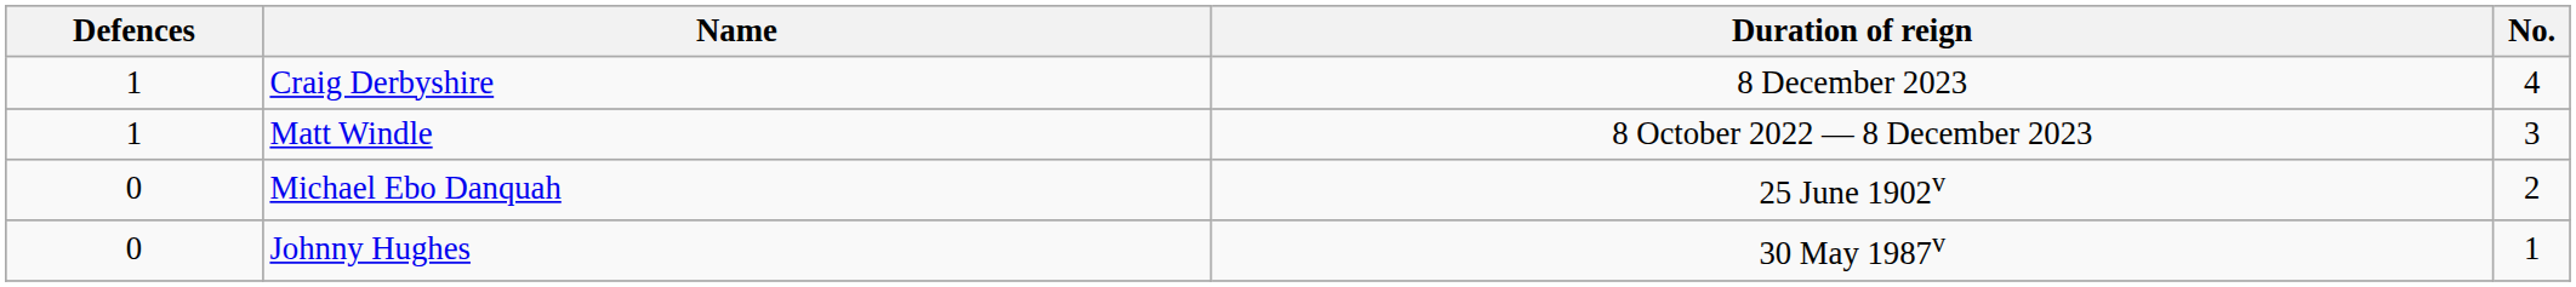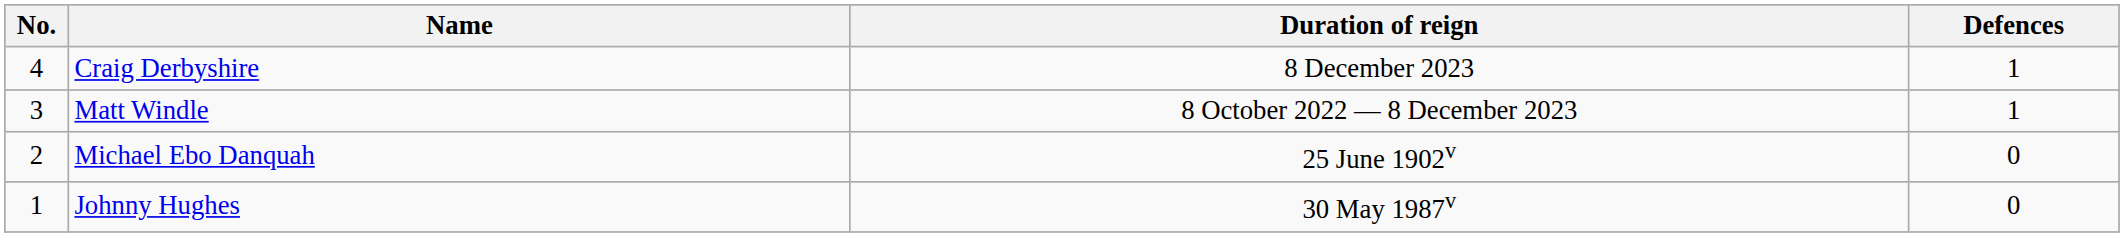columns swapped: No. <-> Defences
